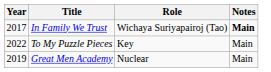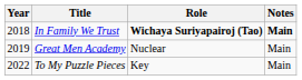In Family We Trust | Year: 2017 -> 2018
In Family We Trust | Role: normal -> bold
rows swapped: Great Men Academy <-> To My Puzzle Pieces
